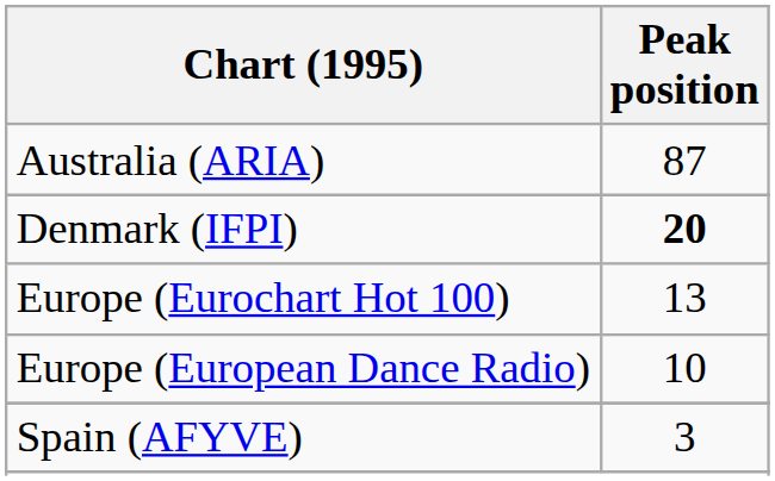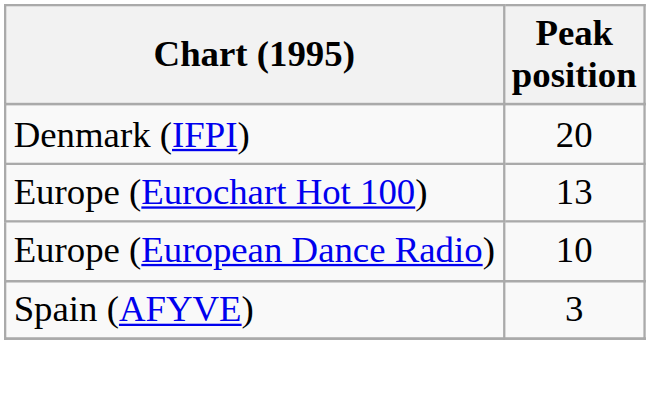- row: Australia (ARIA) | 87
Denmark (IFPI) | Peak position: bold -> normal
